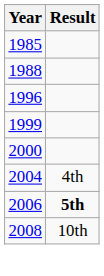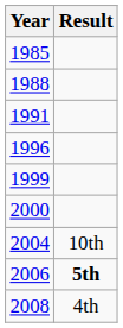+ row: 1991
2004 | Result: 4th -> 10th
2008 | Result: 10th -> 4th
